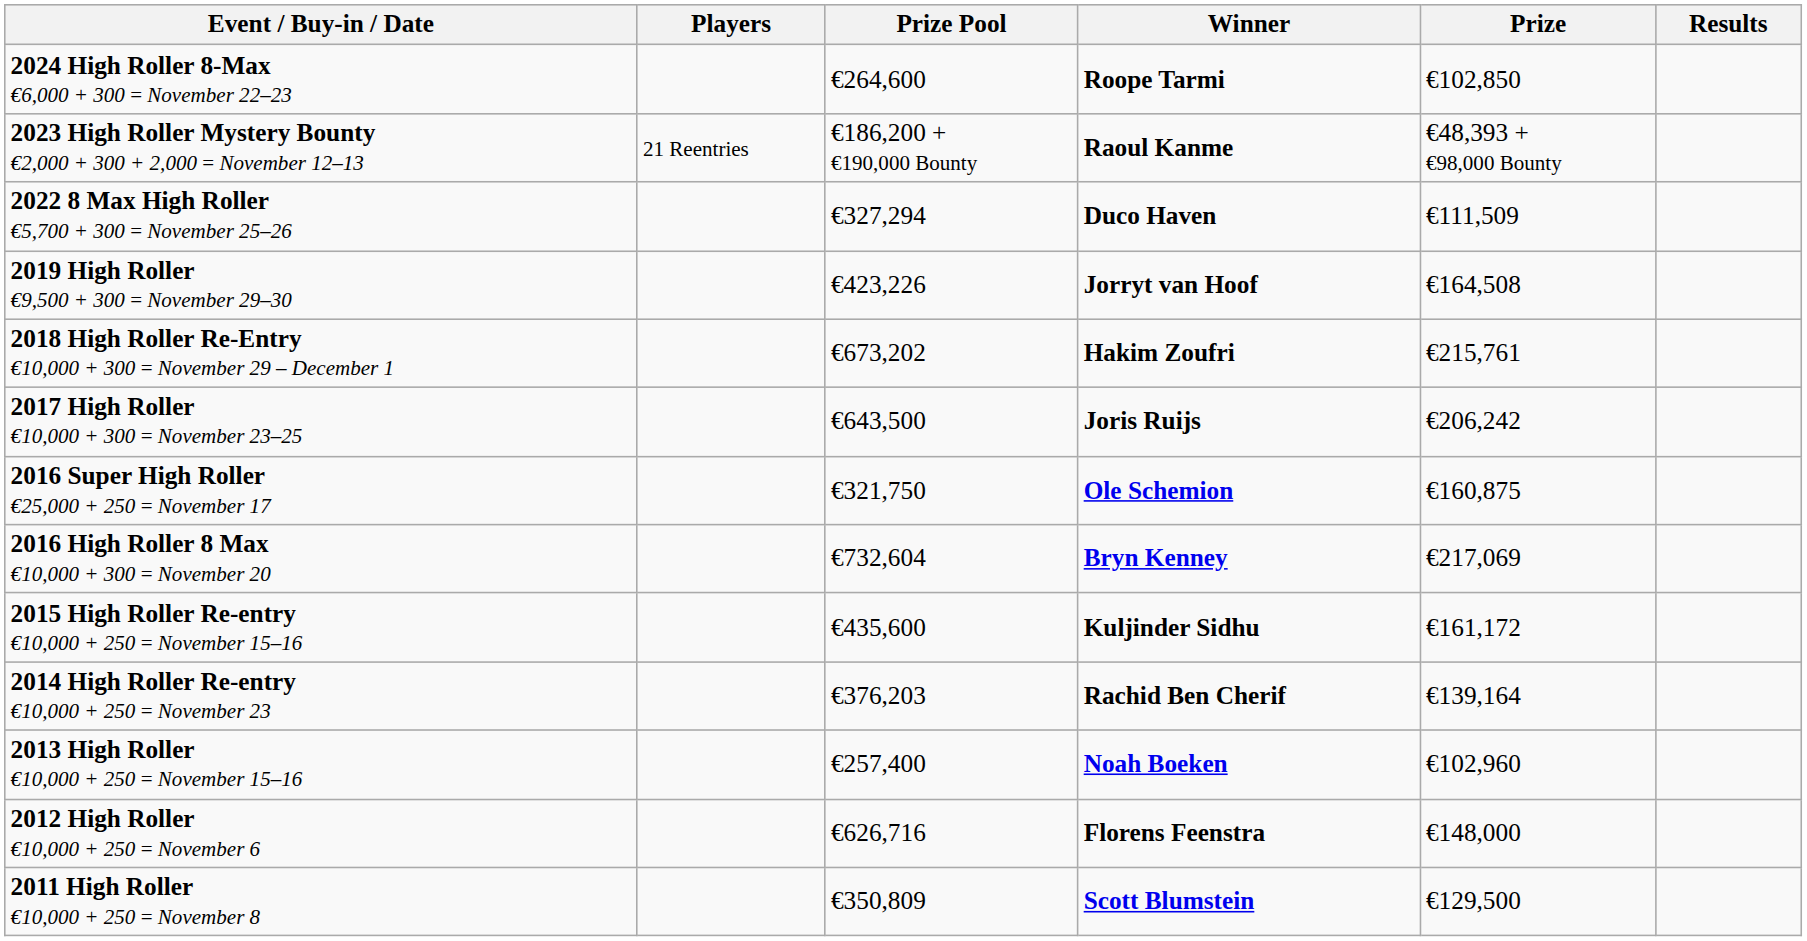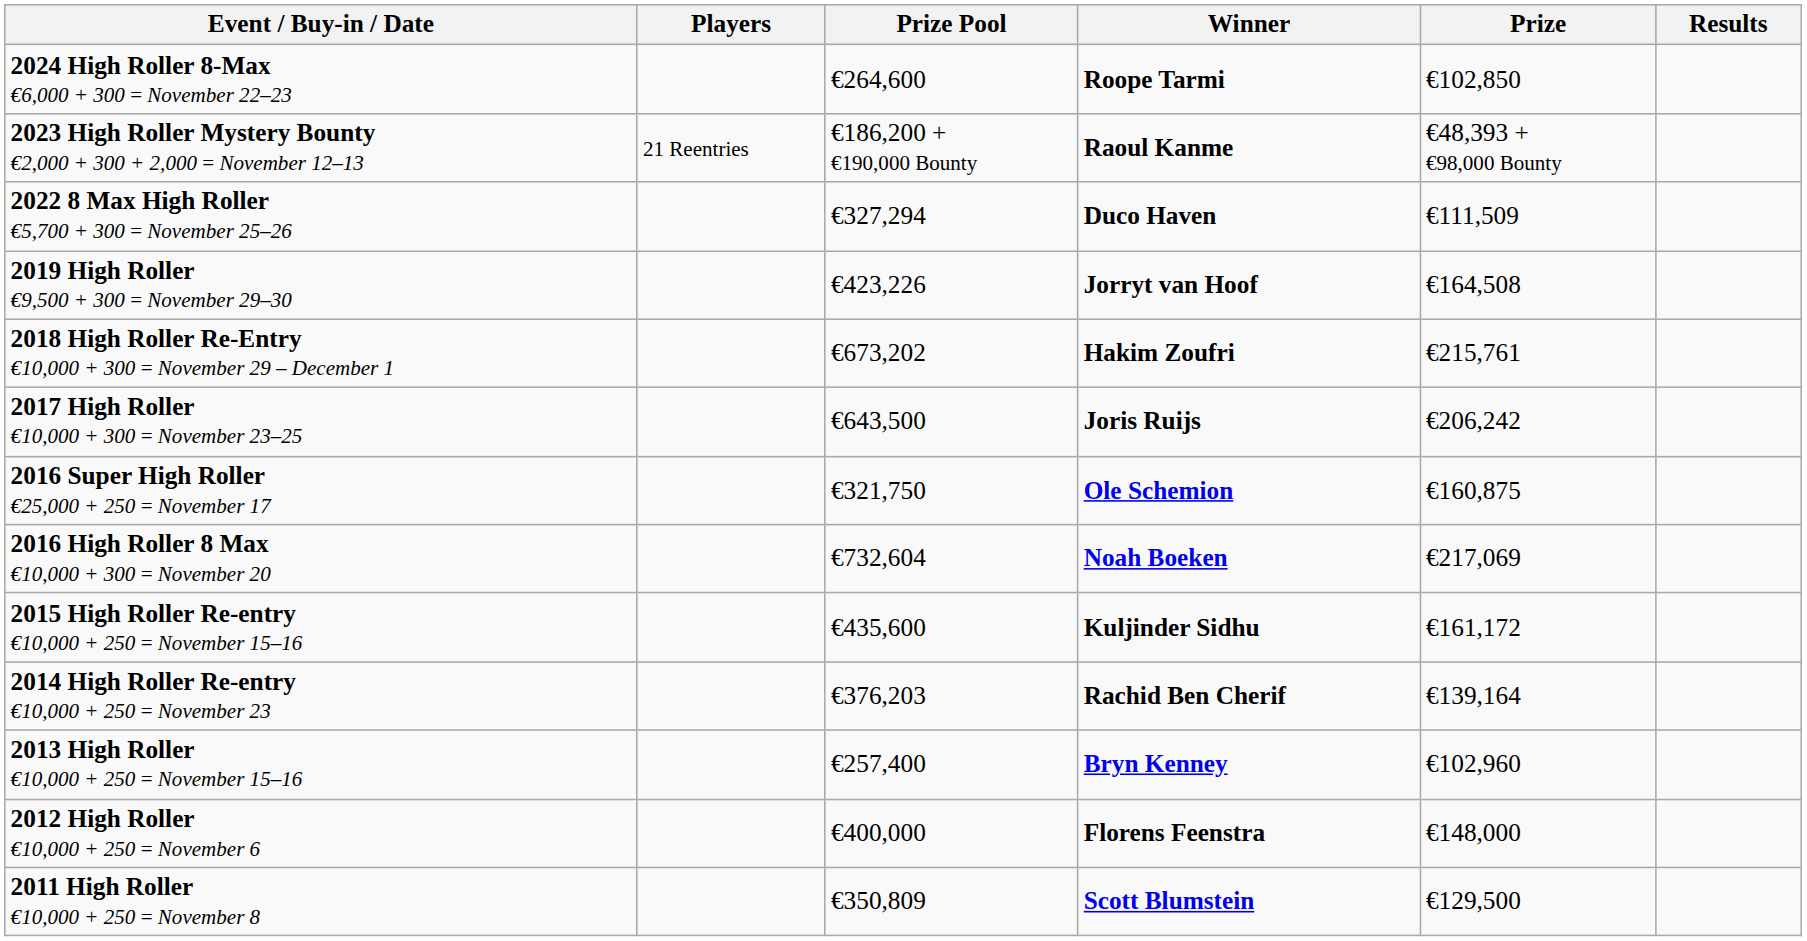2016 High Roller 8 Max €10,000 + 300 = November 20 | Winner: Bryn Kenney -> Noah Boeken
2013 High Roller €10,000 + 250 = November 15–16 | Winner: Noah Boeken -> Bryn Kenney
2012 High Roller €10,000 + 250 = November 6 | Prize Pool: €626,716 -> €400,000
